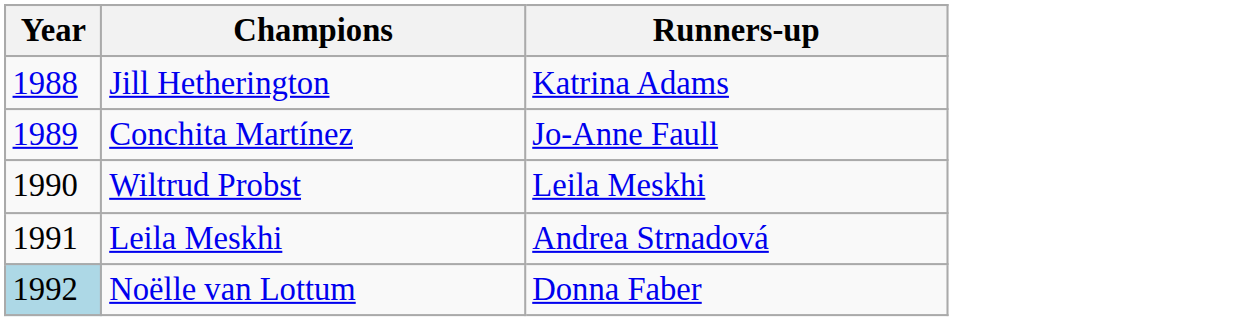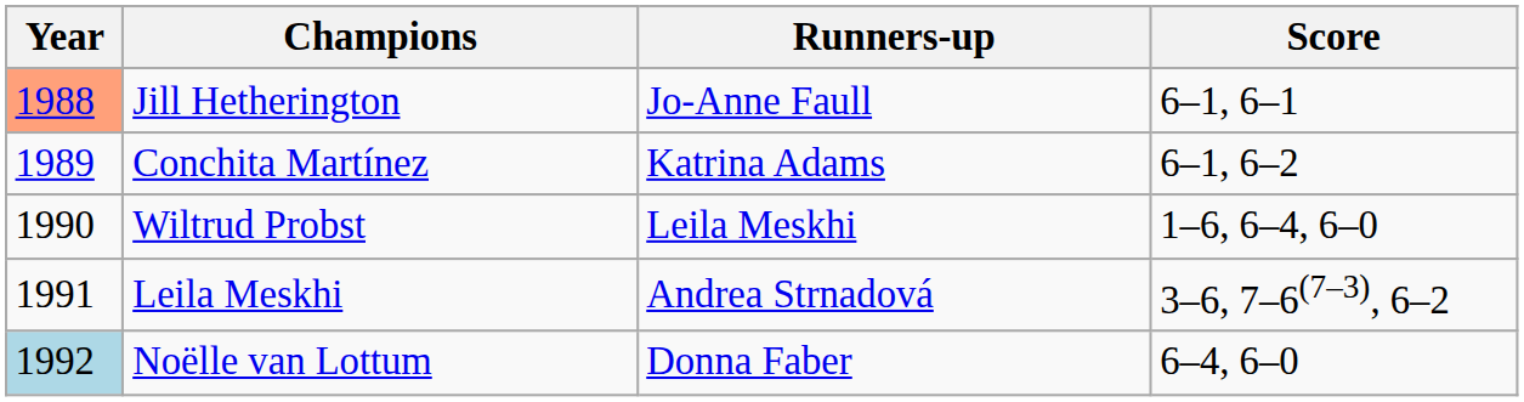+ column: Score | 6–1, 6–1 | 6–1, 6–2 | 1–6, 6–4, 6–0 | 3–6, 7–6(7–3), 6–2 | 6–4, 6–0
Jill Hetherington | Year: no background -> lightsalmon background
Jill Hetherington | Runners-up: Katrina Adams -> Jo-Anne Faull
Conchita Martínez | Runners-up: Jo-Anne Faull -> Katrina Adams
